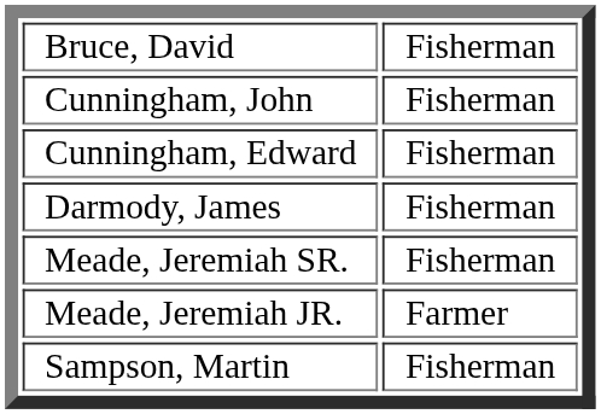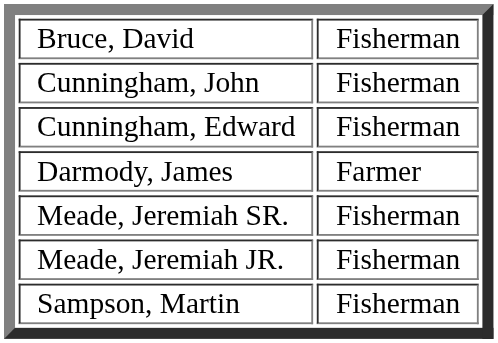Darmody, James | column 2: Fisherman -> Farmer
Meade, Jeremiah JR. | column 2: Farmer -> Fisherman
